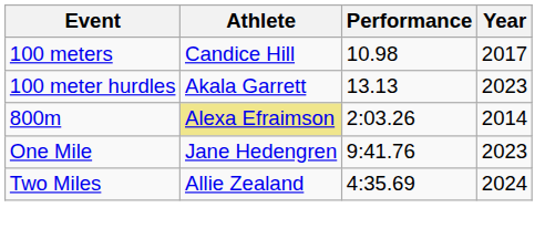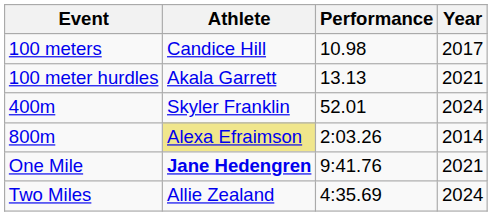100 meter hurdles | Year: 2023 -> 2021
+ row: 400m | Skyler Franklin | 52.01 | 2024
One Mile | Athlete: normal -> bold
One Mile | Year: 2023 -> 2021
